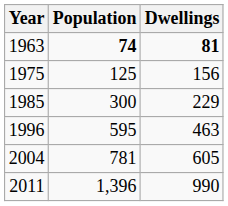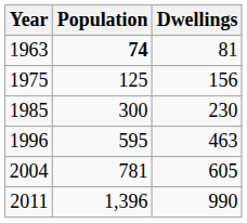1963 | Dwellings: bold -> normal
1985 | Dwellings: 229 -> 230
